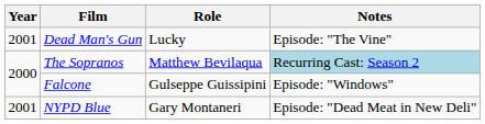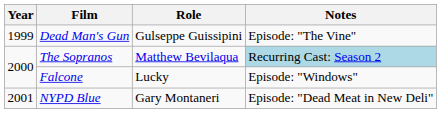Dead Man's Gun | Year: 2001 -> 1999
Dead Man's Gun | Role: Lucky -> Gulseppe Guissipini
Falcone | Role: Gulseppe Guissipini -> Lucky
